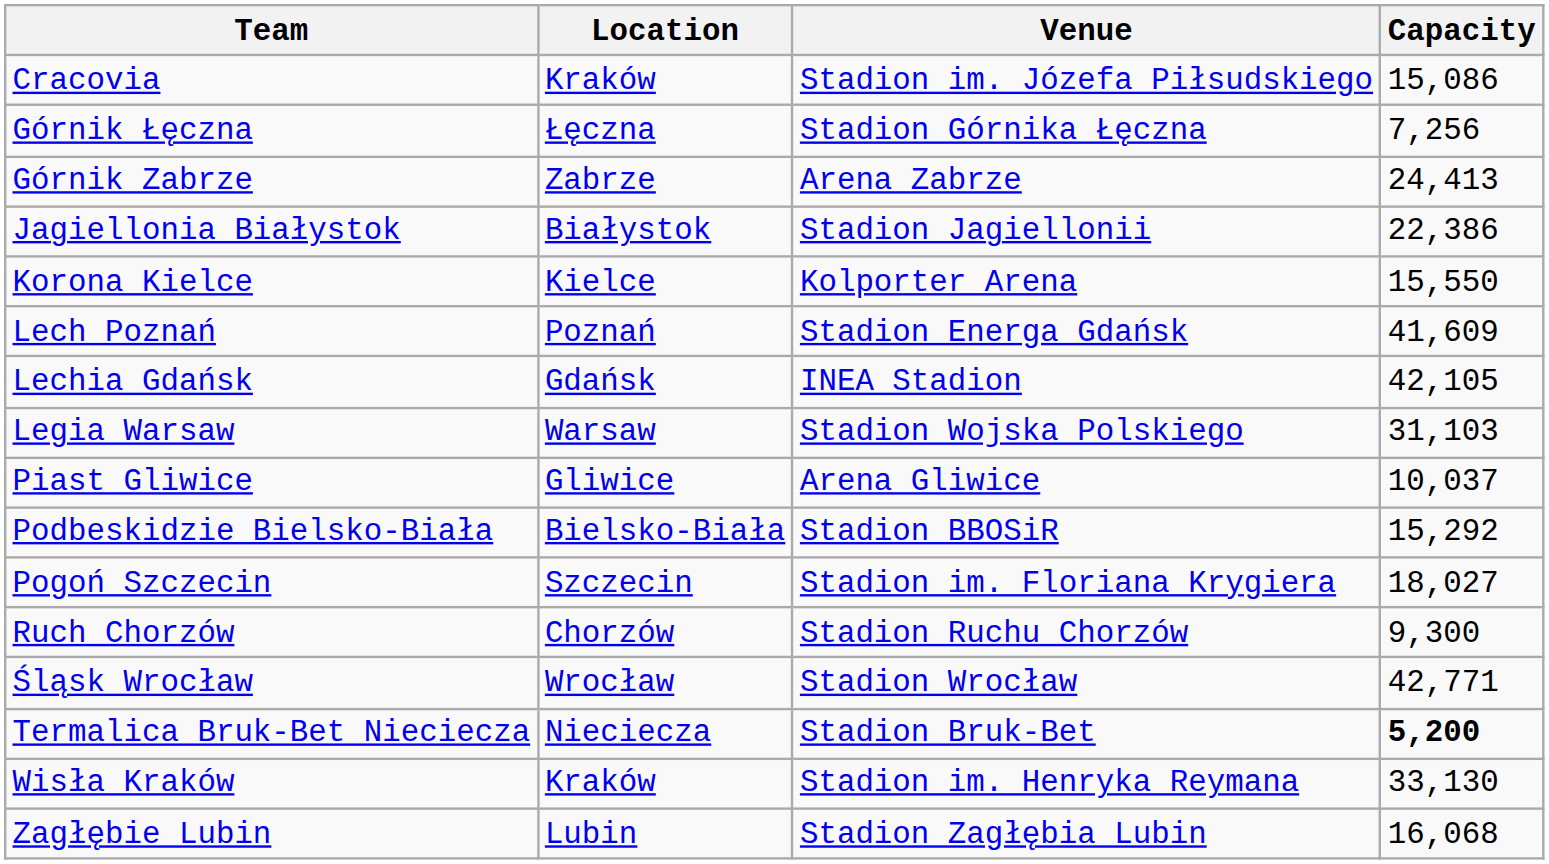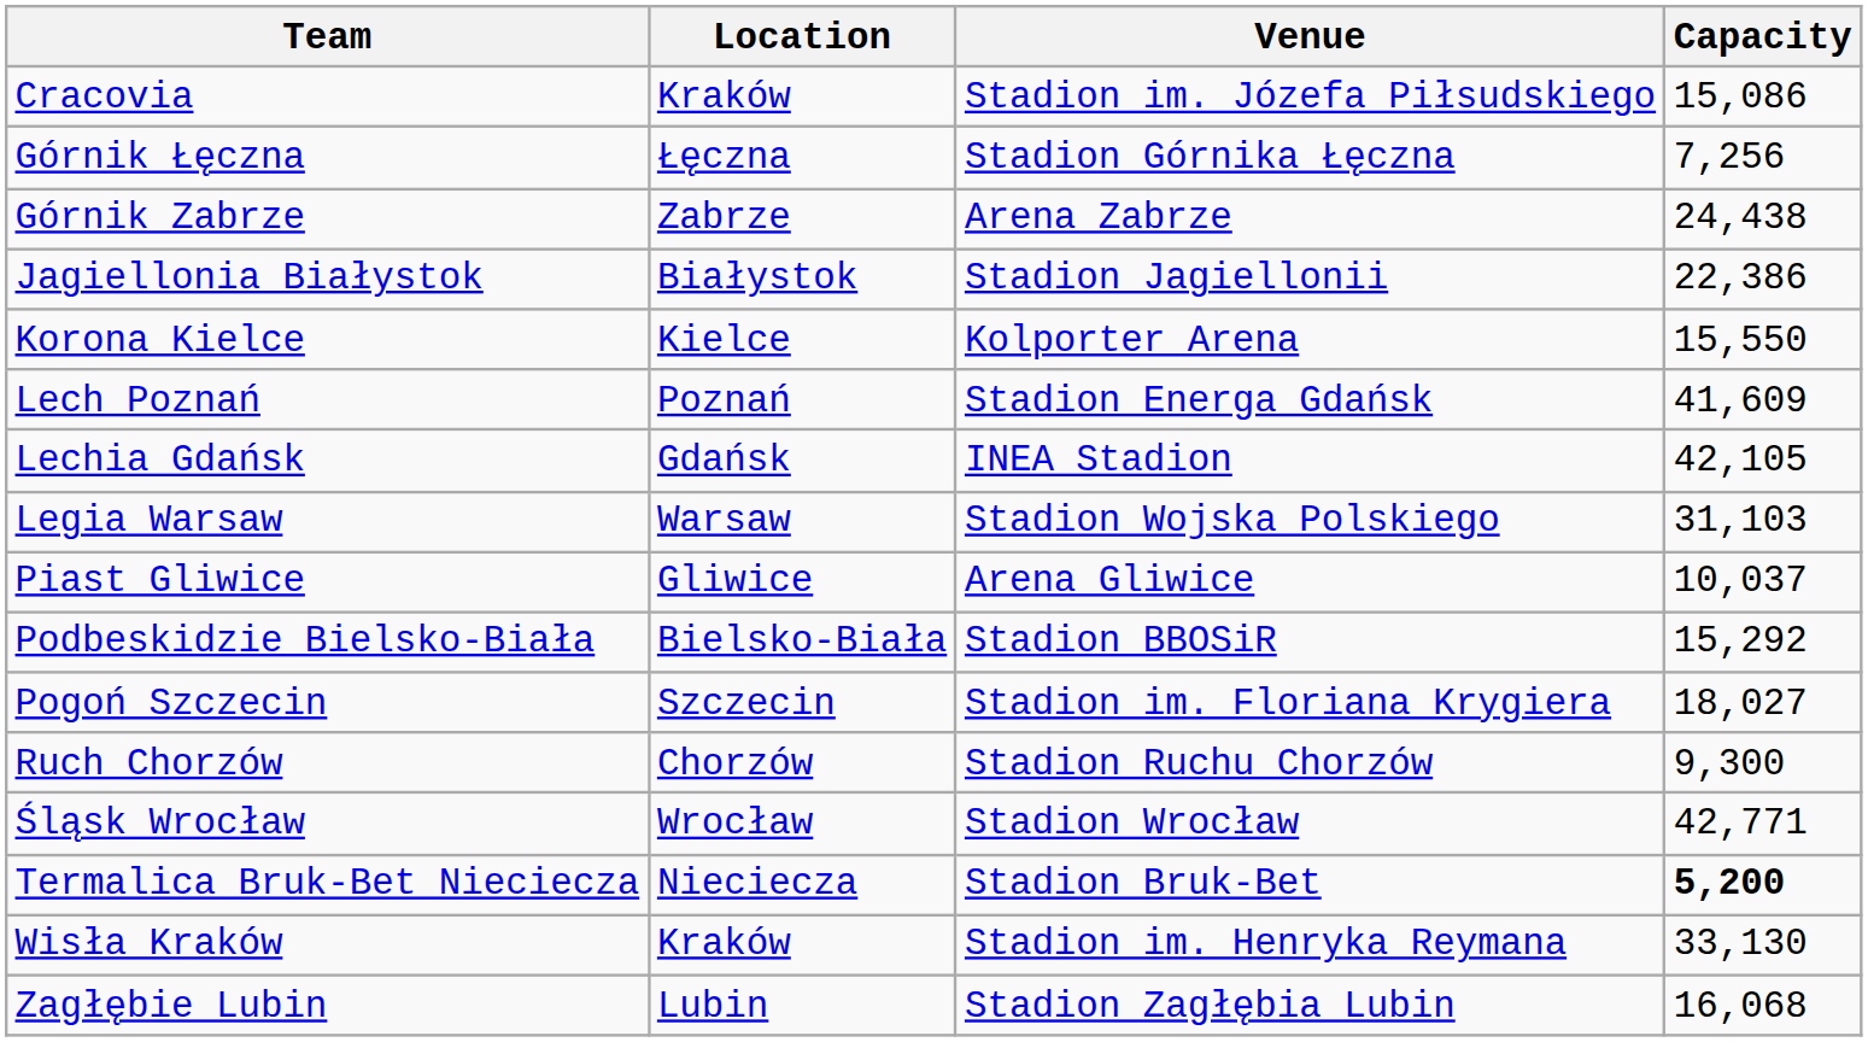Górnik Zabrze | Capacity: 24,413 -> 24,438
